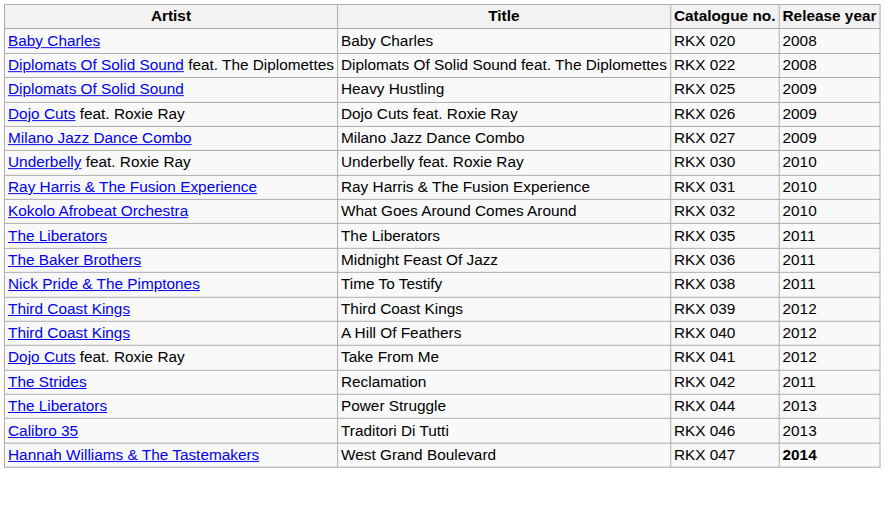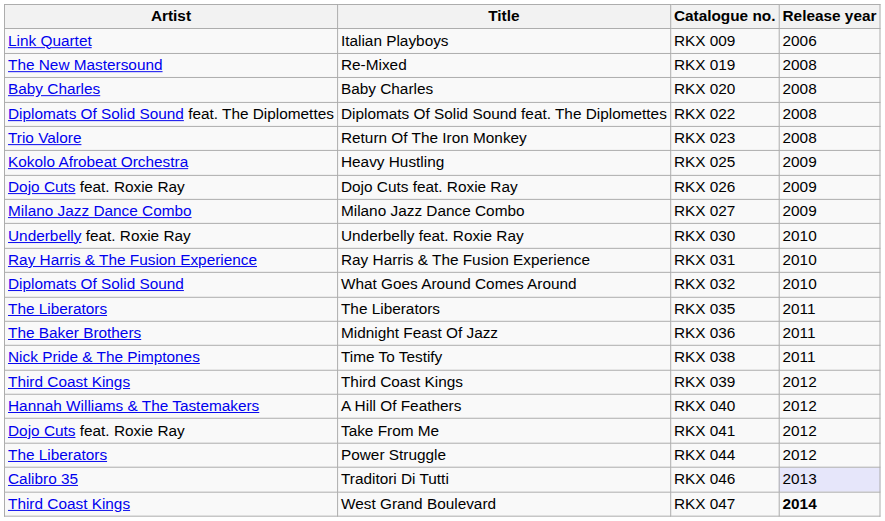+ row: Link Quartet | Italian Playboys | RKX 009 | 2006
+ row: The New Mastersound | Re-Mixed | RKX 019 | 2008
+ row: Trio Valore | Return Of The Iron Monkey | RKX 023 | 2008
Heavy Hustling | Artist: Diplomats Of Solid Sound -> Kokolo Afrobeat Orchestra
What Goes Around Comes Around | Artist: Kokolo Afrobeat Orchestra -> Diplomats Of Solid Sound
A Hill Of Feathers | Artist: Third Coast Kings -> Hannah Williams & The Tastemakers
- row: The Strides | Reclamation | RKX 042 | 2011
Power Struggle | Release year: 2013 -> 2012
Traditori Di Tutti | Release year: no background -> lavender background
West Grand Boulevard | Artist: Hannah Williams & The Tastemakers -> Third Coast Kings
